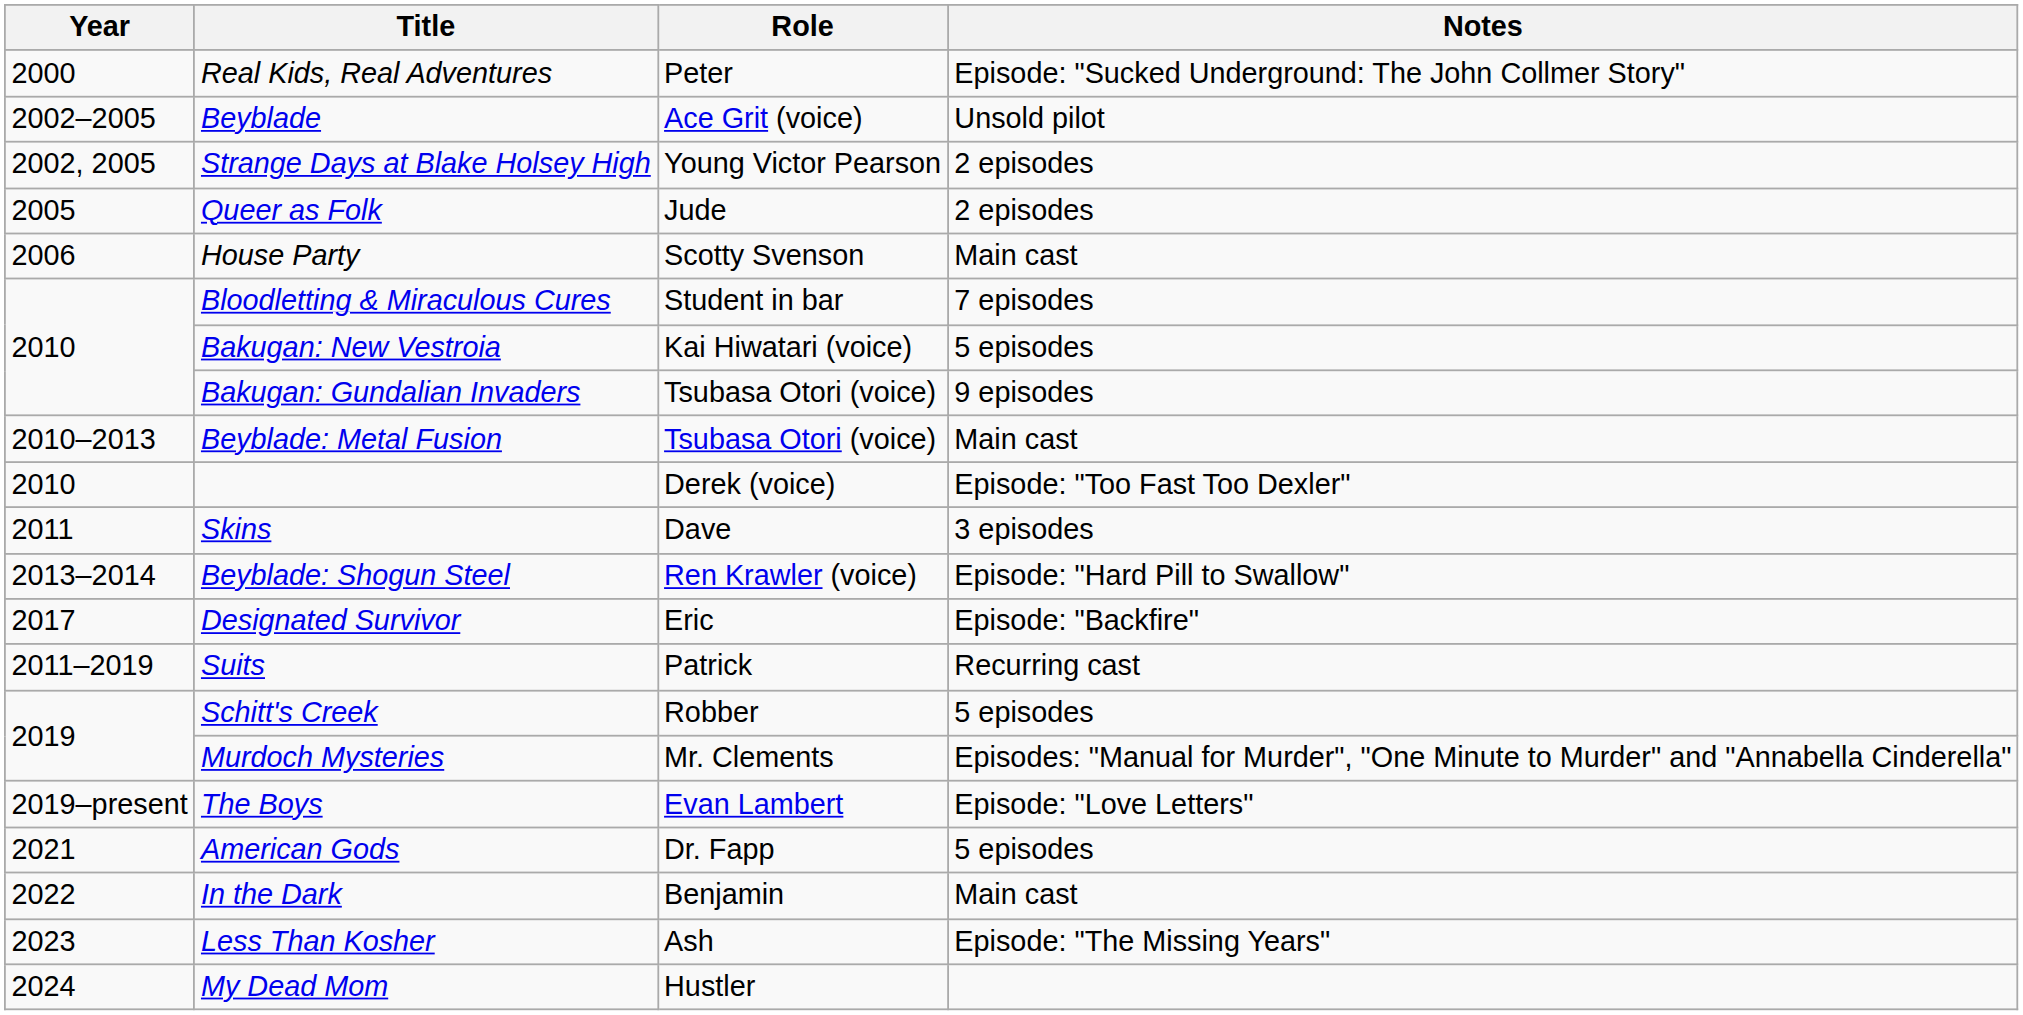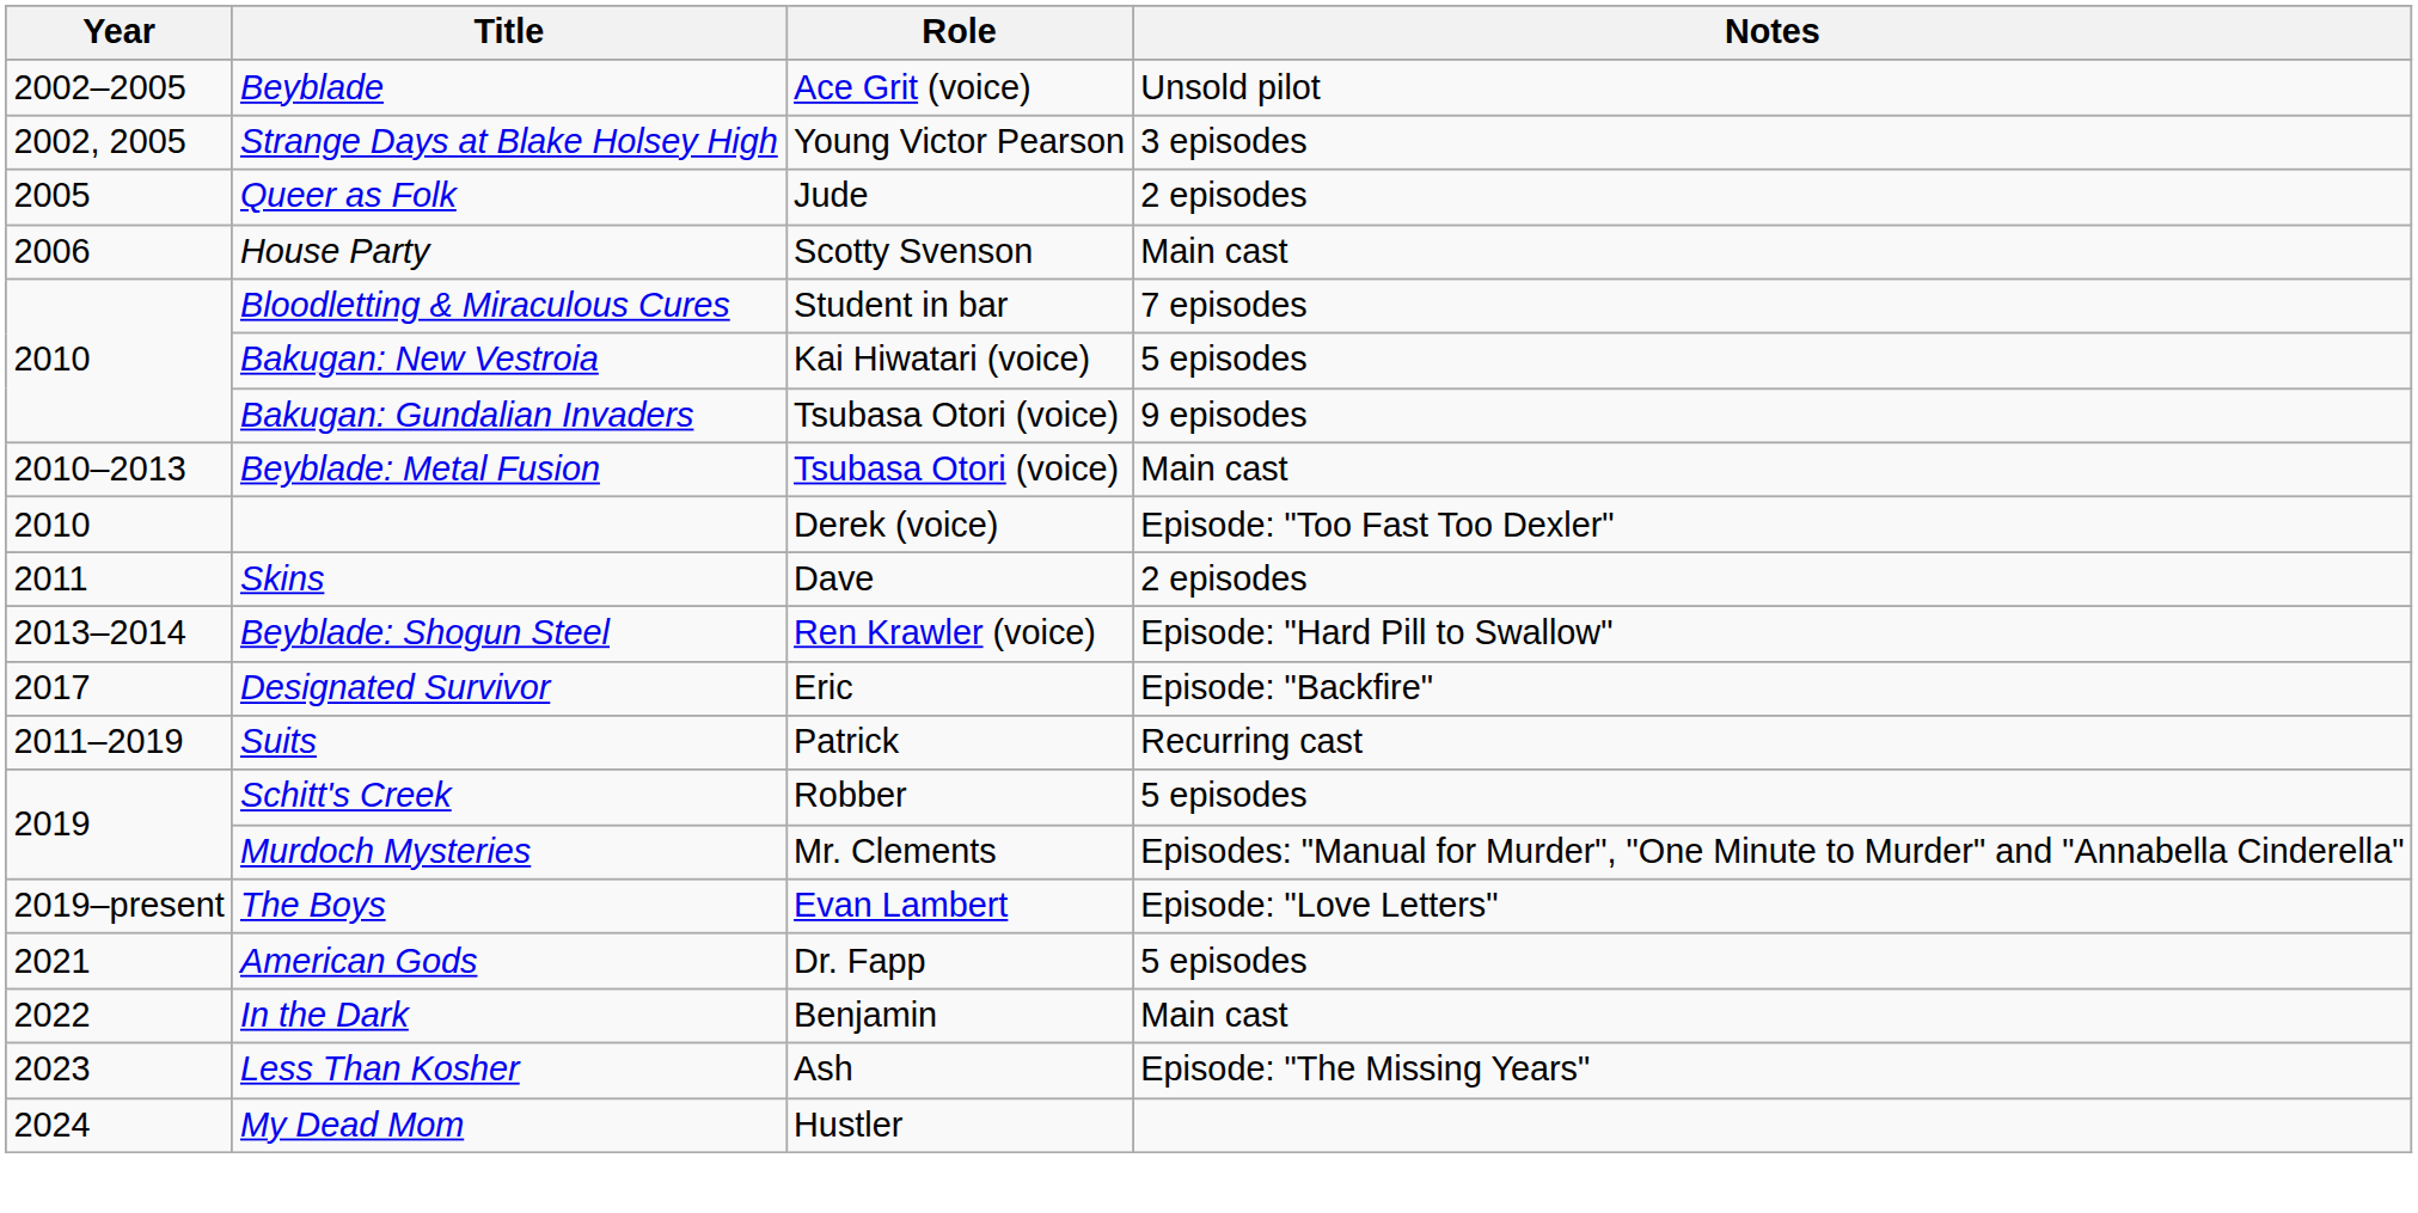- row: 2000 | Real Kids, Real Adventures | Peter | Episode: "Sucked Underground: The John Collmer Story"
Strange Days at Blake Holsey High | Notes: 2 episodes -> 3 episodes
Skins | Notes: 3 episodes -> 2 episodes
